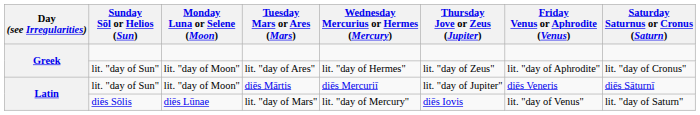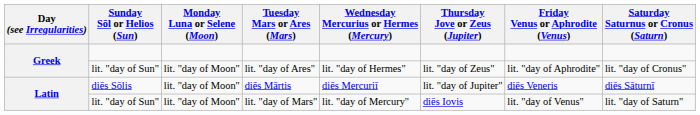diēs Mārtis | Sunday Sōl or Helios (Sun): lit. "day of Sun" -> diēs Sōlis
lit. "day of Mars" | Sunday Sōl or Helios (Sun): diēs Sōlis -> lit. "day of Sun"
lit. "day of Mars" | Monday Luna or Selene (Moon): diēs Lūnae -> lit. "day of Moon"
